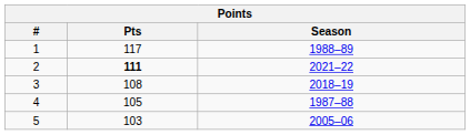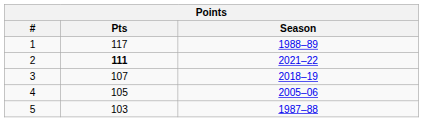3 | Pts: 108 -> 107
4 | Season: 1987–88 -> 2005–06
5 | Season: 2005–06 -> 1987–88
